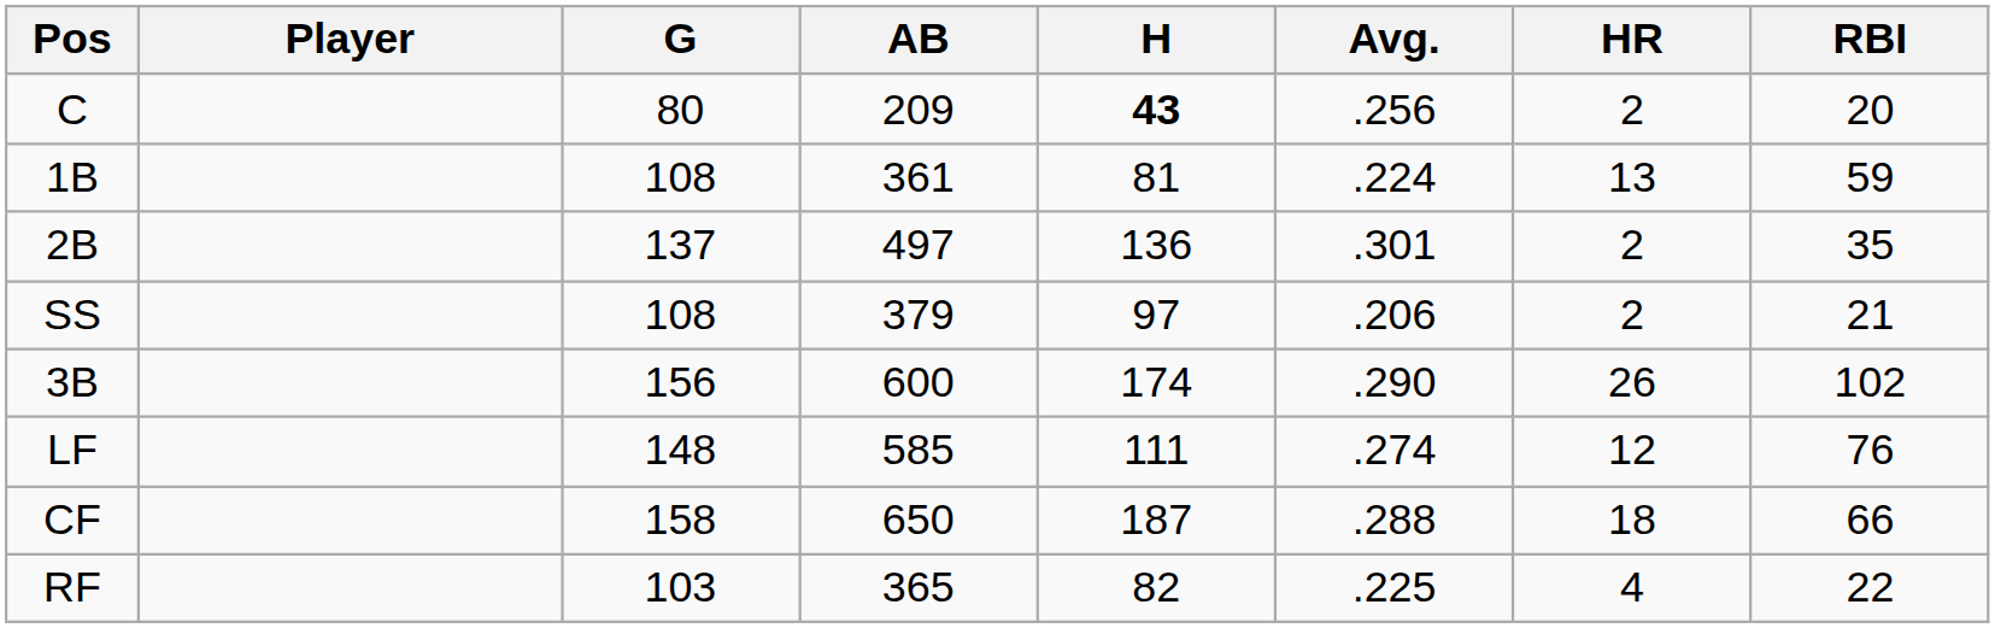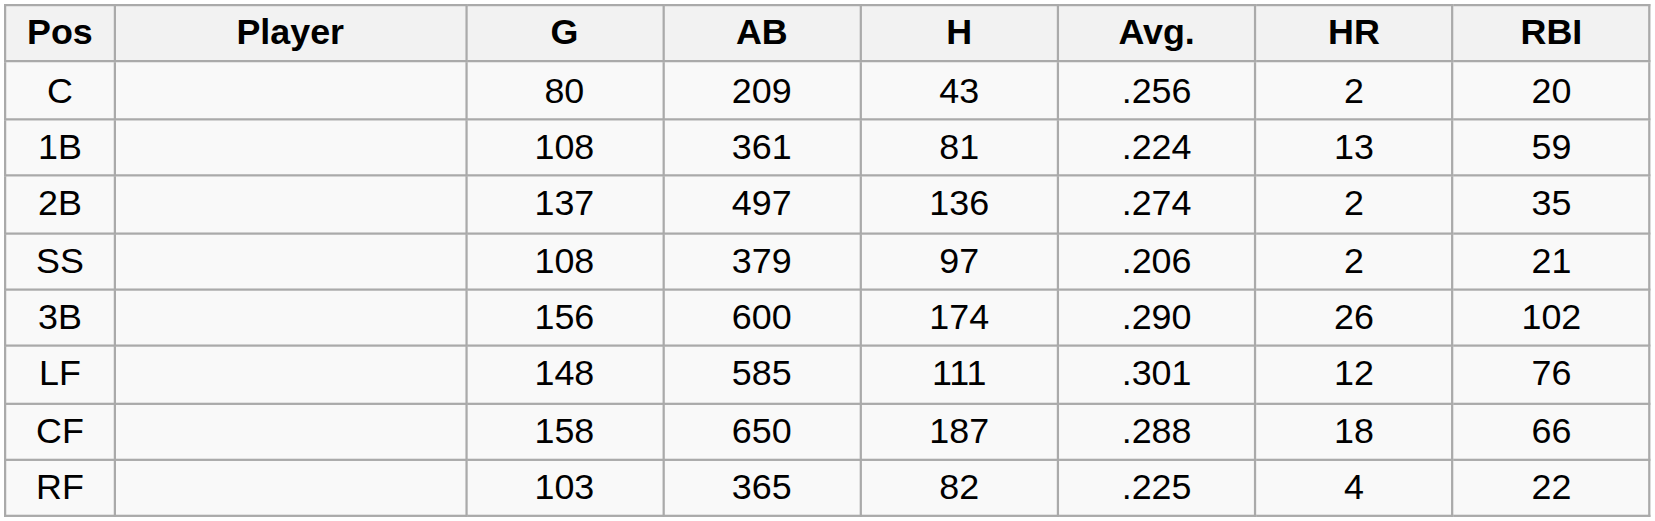C | H: bold -> normal
2B | Avg.: .301 -> .274
LF | Avg.: .274 -> .301
